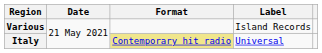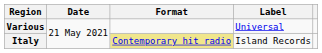Various | Label: Island Records -> Universal
Italy | Label: Universal -> Island Records
